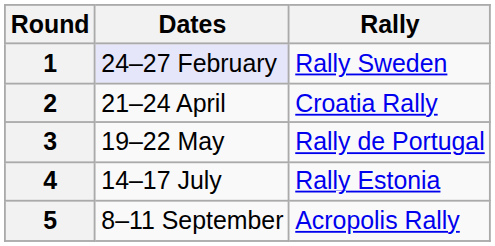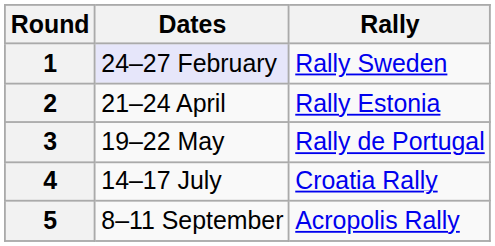2 | Rally: Croatia Rally -> Rally Estonia
4 | Rally: Rally Estonia -> Croatia Rally
